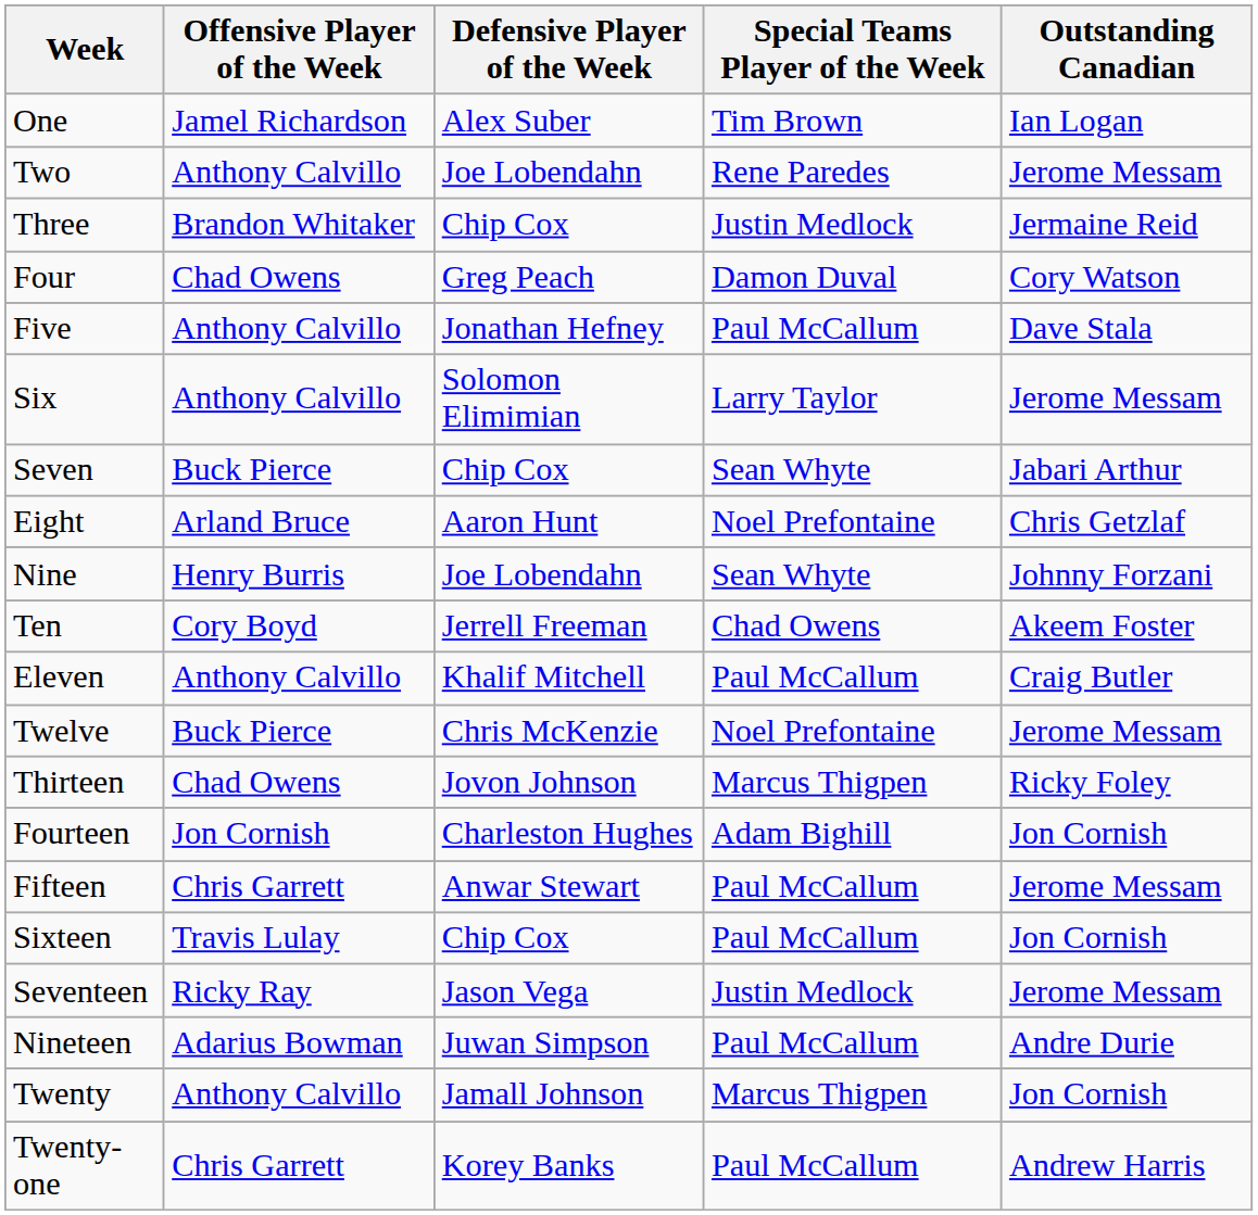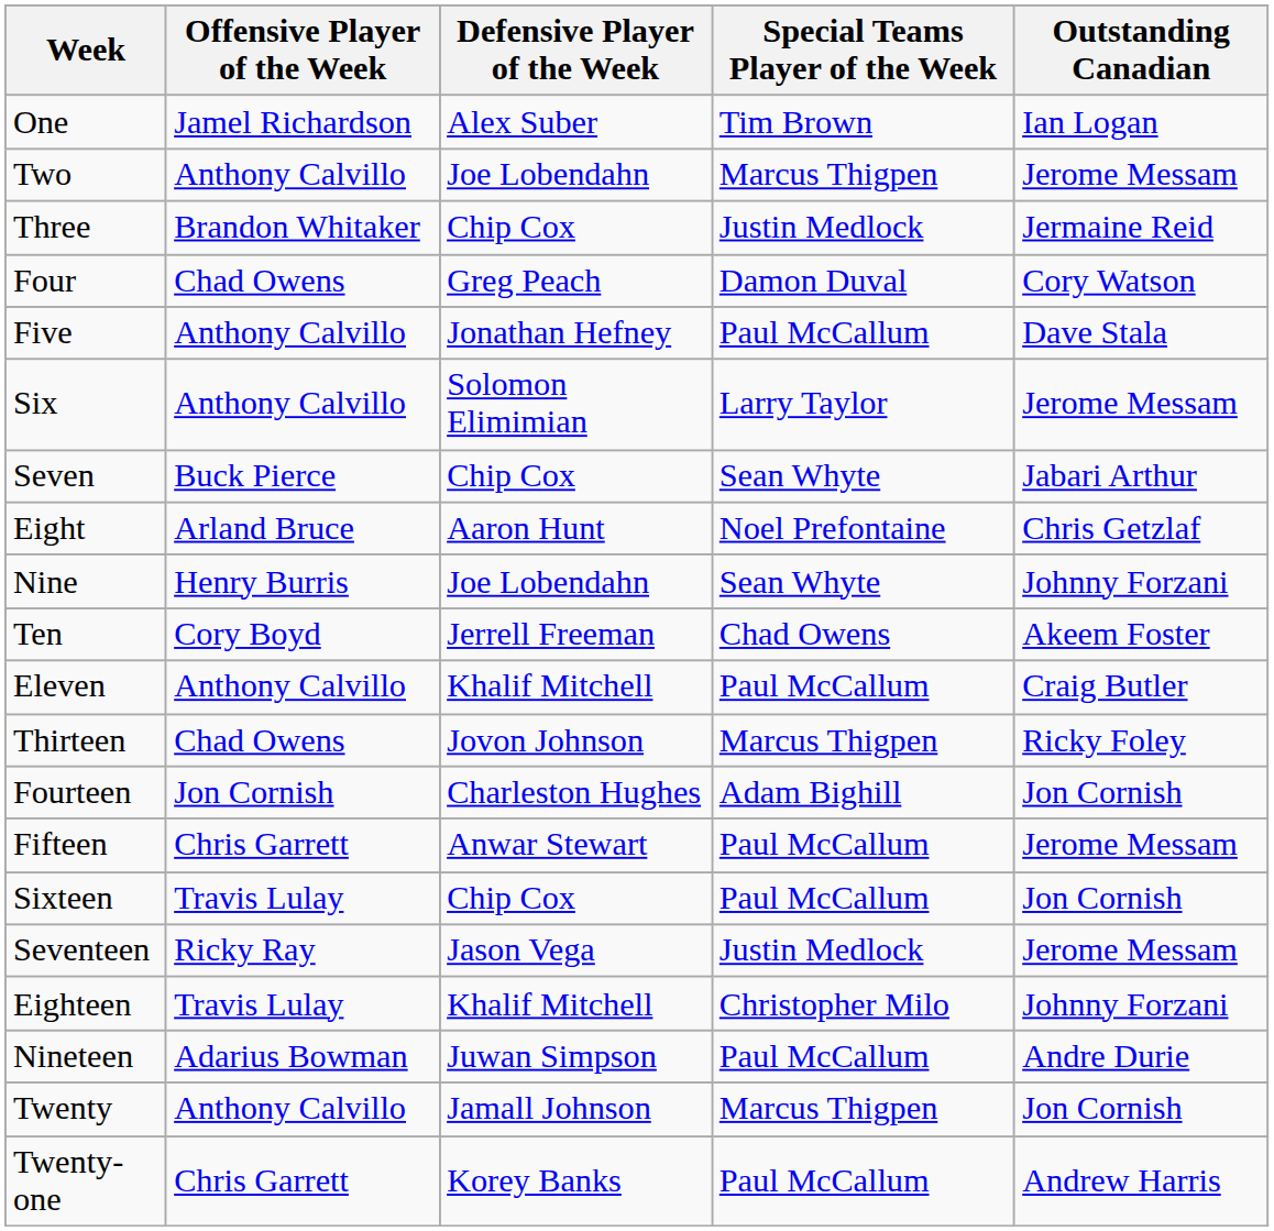Two | Special Teams Player of the Week: Rene Paredes -> Marcus Thigpen
- row: Twelve | Buck Pierce | Chris McKenzie | Noel Prefontaine | Jerome Messam
+ row: Eighteen | Travis Lulay | Khalif Mitchell | Christopher Milo | Johnny Forzani
